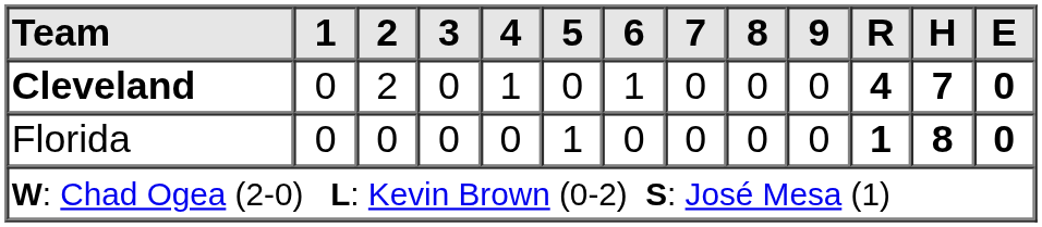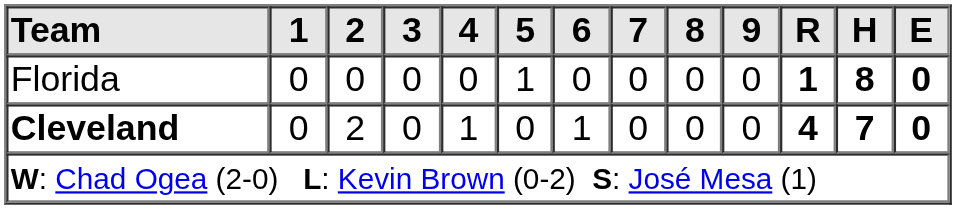rows swapped: Cleveland <-> Florida
